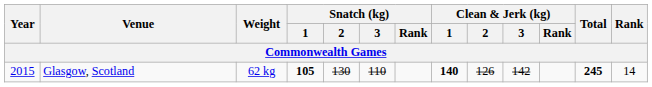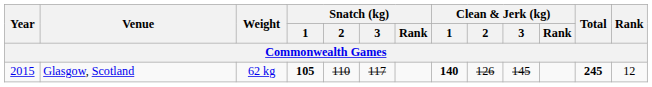Glasgow, Scotland | Snatch (kg) / 2: 130 -> 110
Glasgow, Scotland | Snatch (kg) / 3: 110 -> 117
Glasgow, Scotland | Clean & Jerk (kg) / 3: 142 -> 145
Glasgow, Scotland | Rank: 14 -> 12
